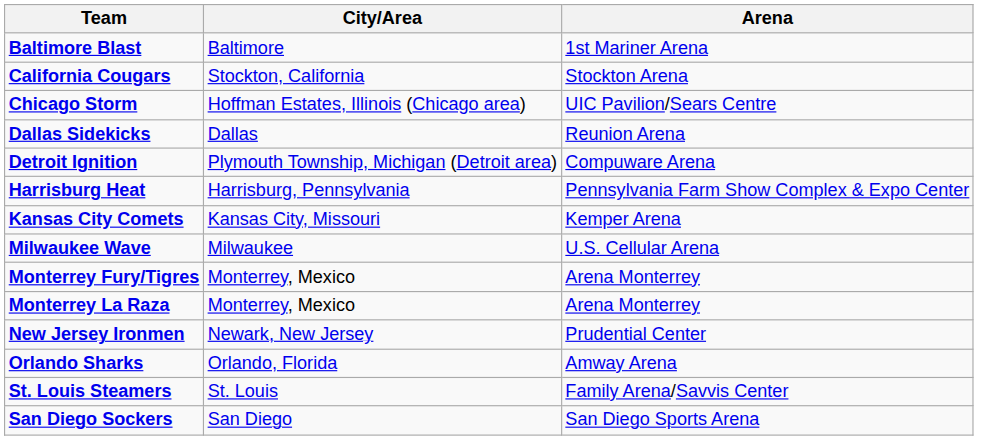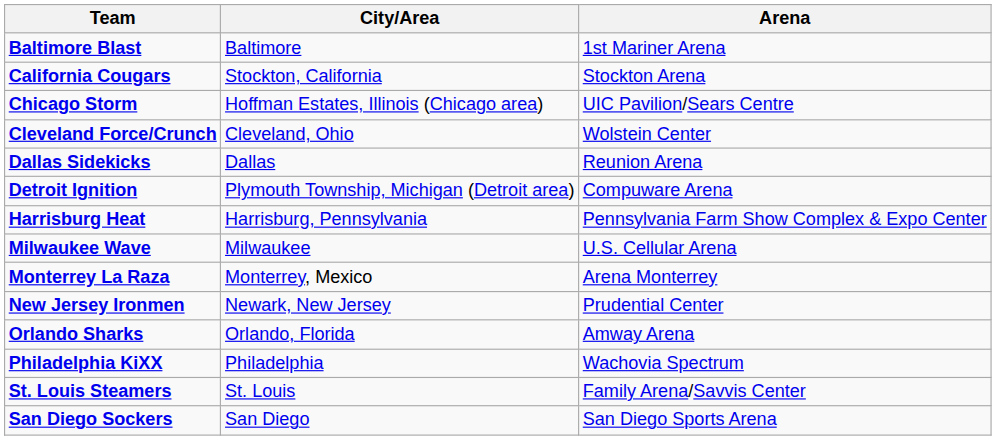+ row: Cleveland Force/Crunch | Cleveland, Ohio | Wolstein Center
- row: Kansas City Comets | Kansas City, Missouri | Kemper Arena
- row: Monterrey Fury/Tigres | Monterrey, Mexico | Arena Monterrey
+ row: Philadelphia KiXX | Philadelphia | Wachovia Spectrum
